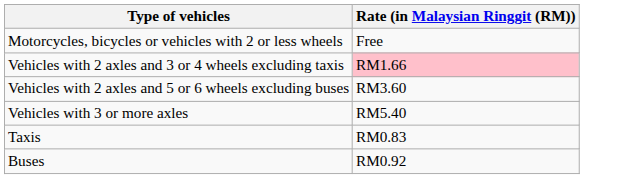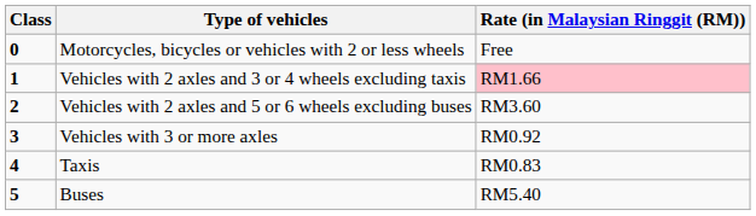+ column: Class | 0 | 1 | 2 | 3 | 4 | 5
Vehicles with 3 or more axles | Rate (in Malaysian Ringgit (RM)): RM5.40 -> RM0.92
Buses | Rate (in Malaysian Ringgit (RM)): RM0.92 -> RM5.40
